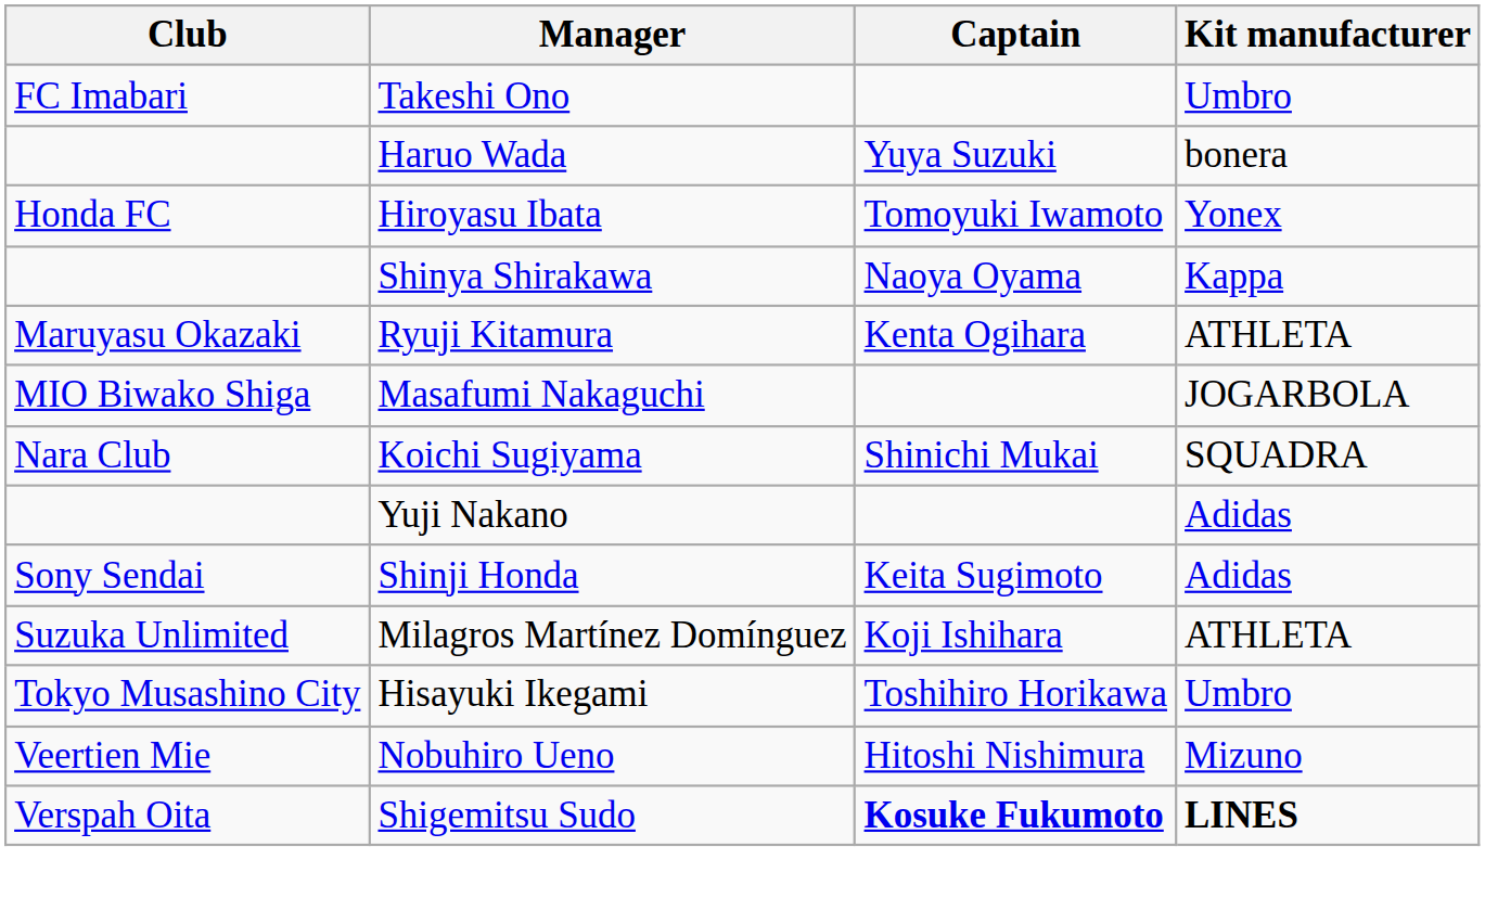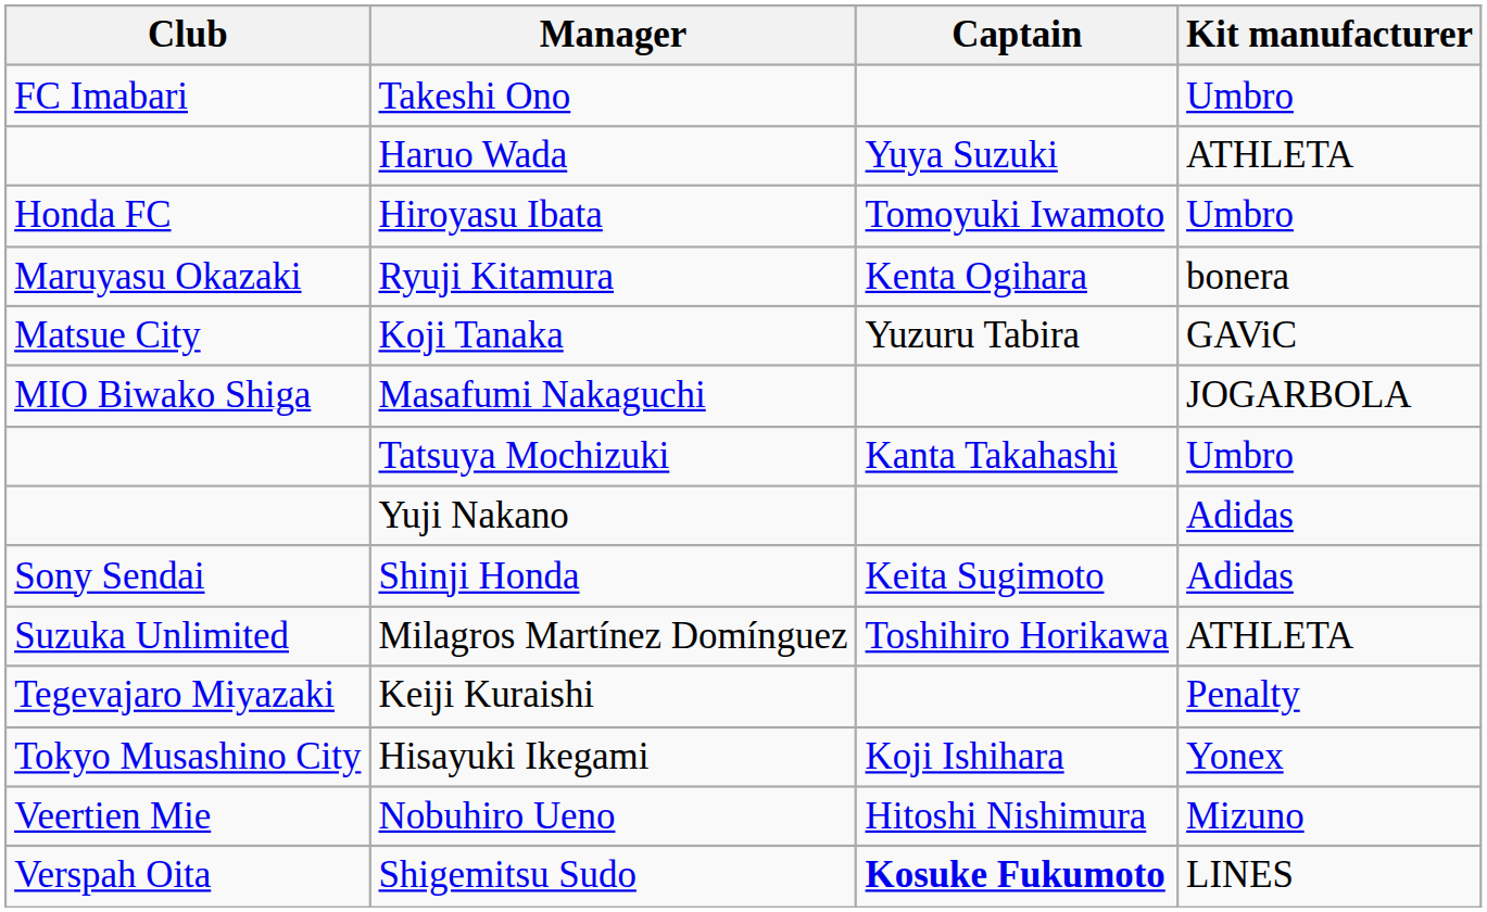Haruo Wada | Kit manufacturer: bonera -> ATHLETA
Hiroyasu Ibata | Kit manufacturer: Yonex -> Umbro
- row: Shinya Shirakawa | Naoya Oyama | Kappa
Ryuji Kitamura | Kit manufacturer: ATHLETA -> bonera
+ row: Matsue City | Koji Tanaka | Yuzuru Tabira | GAViC
- row: Nara Club | Koichi Sugiyama | Shinichi Mukai | SQUADRA
+ row: Tatsuya Mochizuki | Kanta Takahashi | Umbro
Milagros Martínez Domínguez | Captain: Koji Ishihara -> Toshihiro Horikawa
+ row: Tegevajaro Miyazaki | Keiji Kuraishi | Penalty
Hisayuki Ikegami | Captain: Toshihiro Horikawa -> Koji Ishihara
Hisayuki Ikegami | Kit manufacturer: Umbro -> Yonex
Shigemitsu Sudo | Kit manufacturer: bold -> normal
